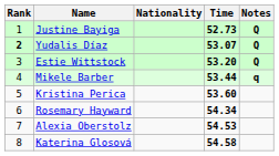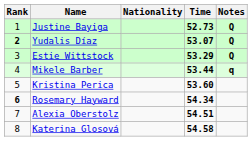Estie Wittstock | Time: 53.20 -> 53.29
Rosemary Hayward | Rank: normal -> bold
Alexia Oberstolz | Time: 54.53 -> 54.51
